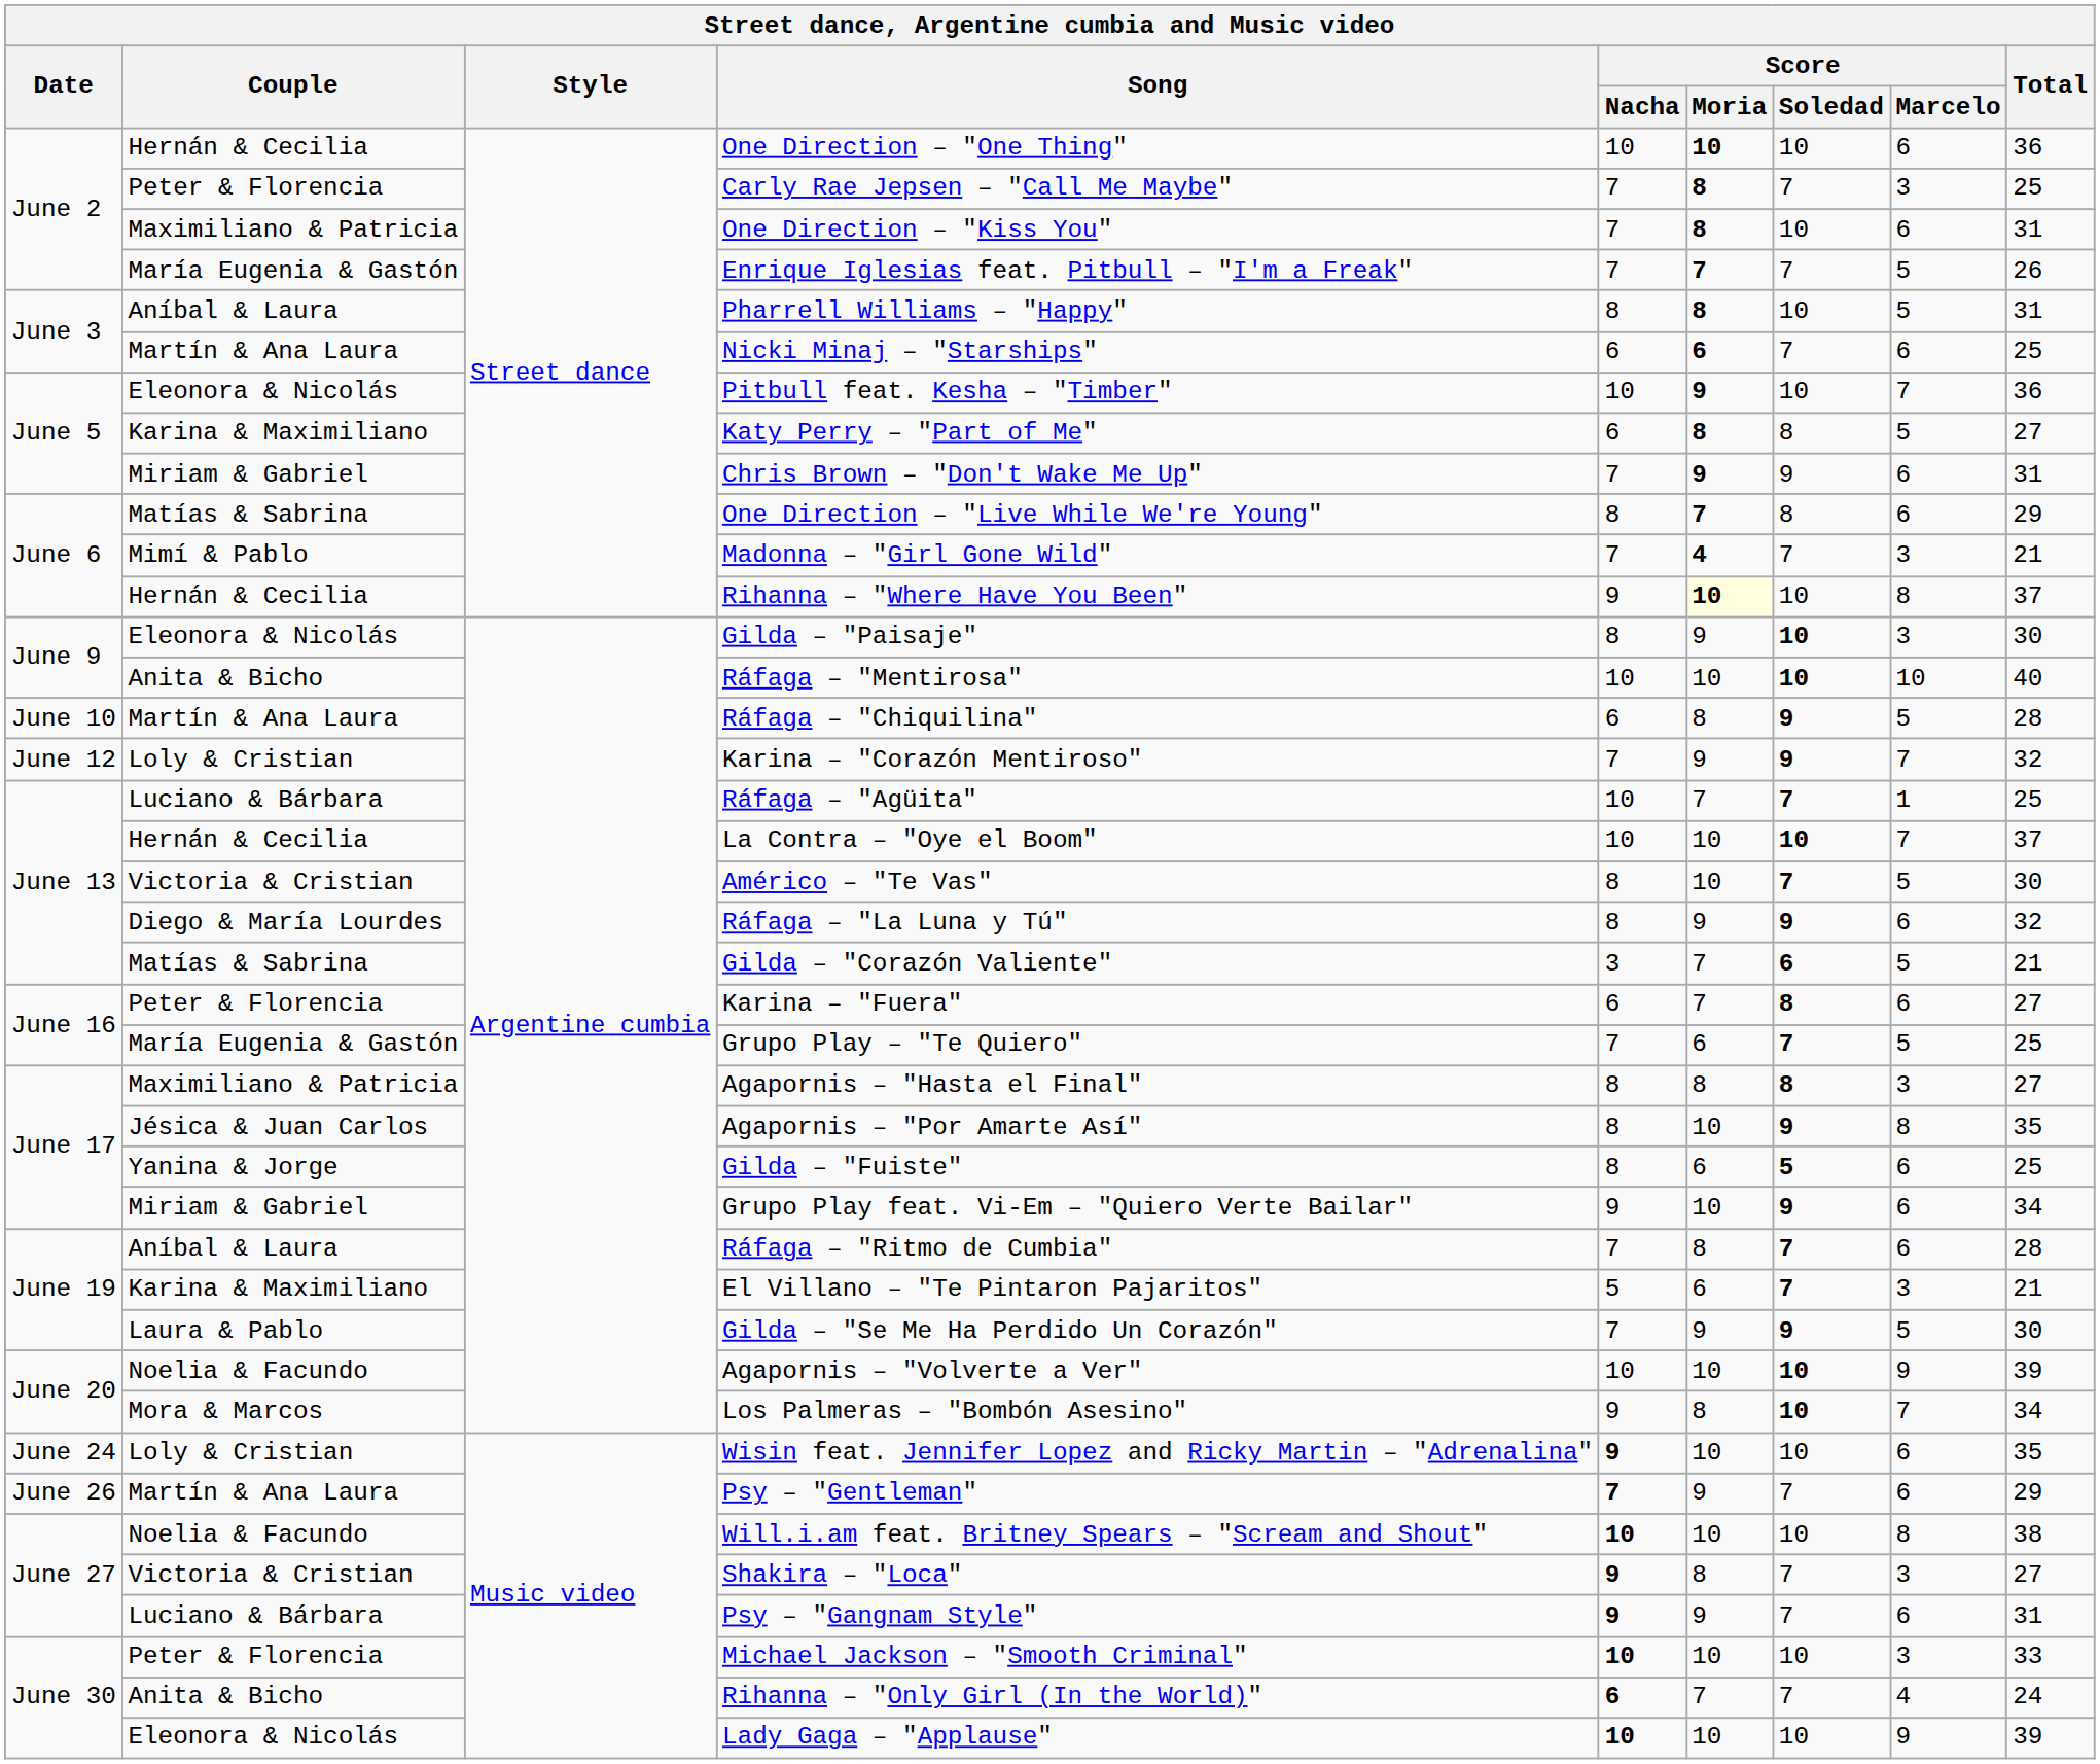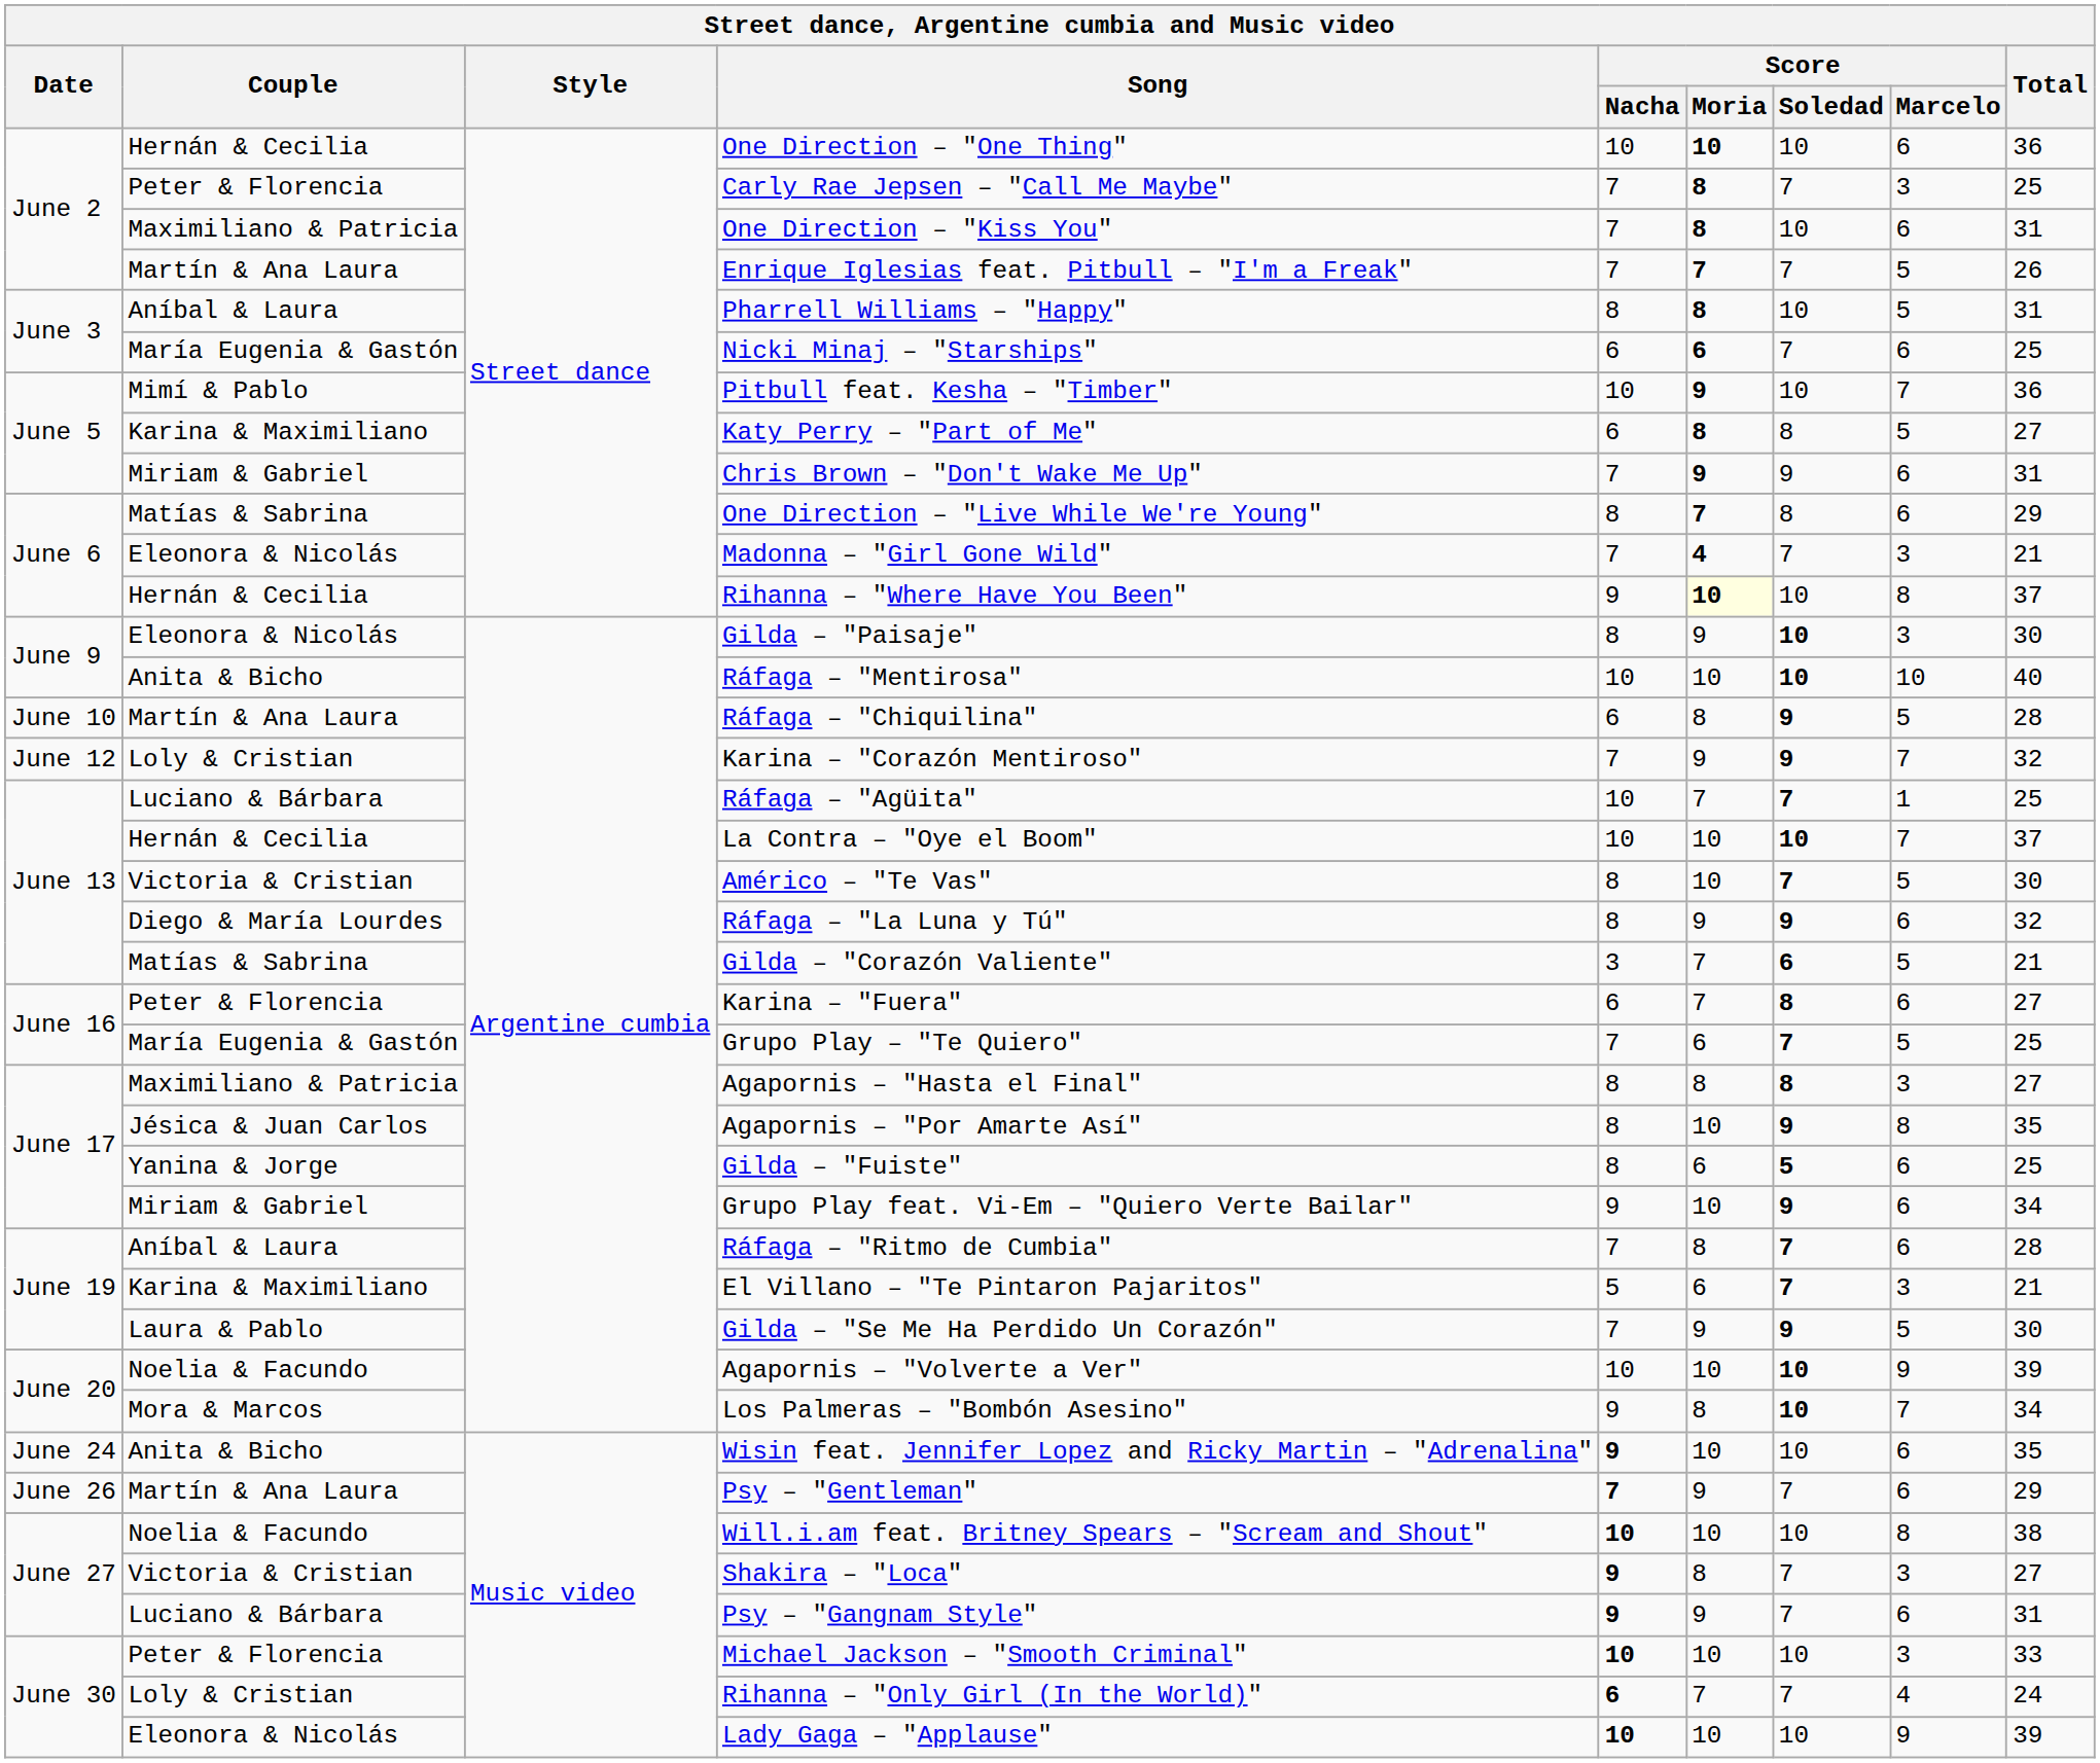Enrique Iglesias feat. Pitbull – "I'm a Freak" | Couple: María Eugenia & Gastón -> Martín & Ana Laura
Nicki Minaj – "Starships" | Couple: Martín & Ana Laura -> María Eugenia & Gastón
Pitbull feat. Kesha – "Timber" | Couple: Eleonora & Nicolás -> Mimí & Pablo
Madonna – "Girl Gone Wild" | Couple: Mimí & Pablo -> Eleonora & Nicolás
Wisin feat. Jennifer Lopez and Ricky Martin – "Adrenalina" | Couple: Loly & Cristian -> Anita & Bicho
Rihanna – "Only Girl (In the World)" | Couple: Anita & Bicho -> Loly & Cristian
